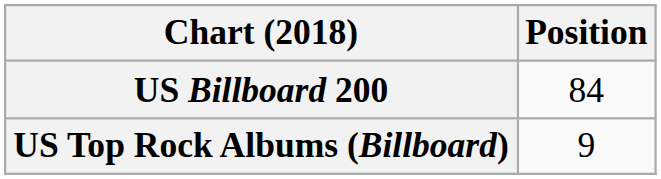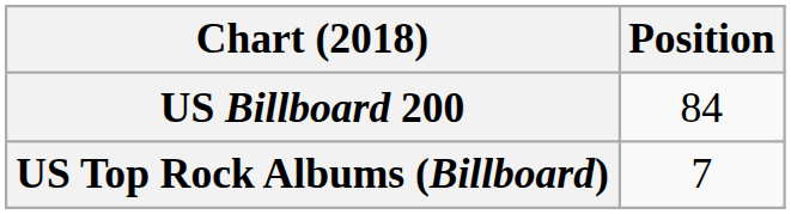US Top Rock Albums (Billboard) | Position: 9 -> 7
